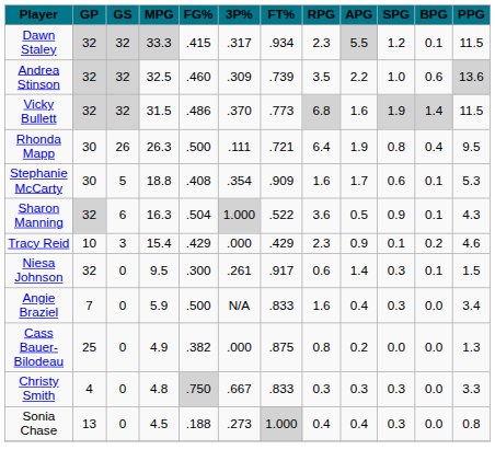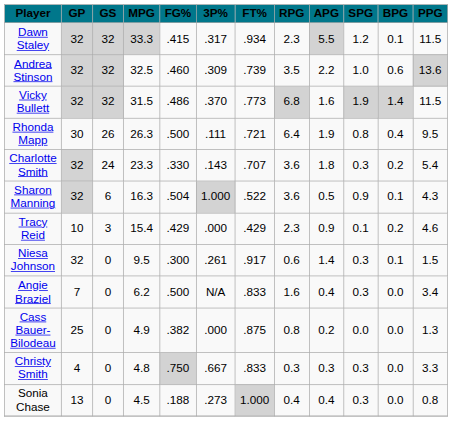+ row: Charlotte Smith | 32 | 24 | 23.3 | .330 | .143 | .707 | 3.6 | 1.8 | 0.3 | 0.2 | 5.4
- row: Stephanie McCarty | 30 | 5 | 18.8 | .408 | .354 | .909 | 1.6 | 1.7 | 0.6 | 0.1 | 5.3
Angie Braziel | MPG: 5.9 -> 6.2
